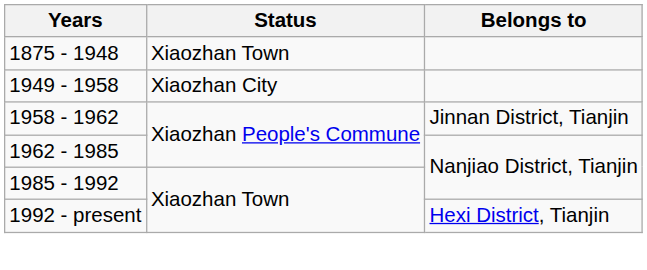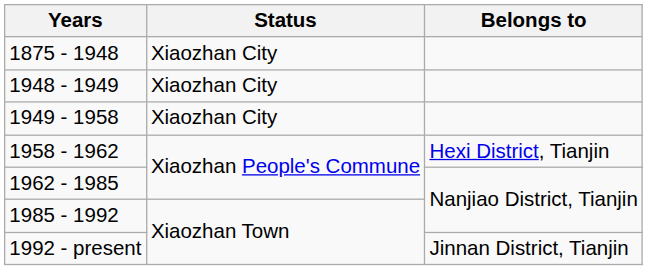1875 - 1948 | Status: Xiaozhan Town -> Xiaozhan City
+ row: 1948 - 1949 | Xiaozhan City
1958 - 1962 | Belongs to: Jinnan District, Tianjin -> Hexi District, Tianjin
1992 - present | Belongs to: Hexi District, Tianjin -> Jinnan District, Tianjin
